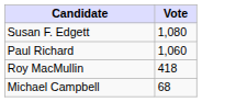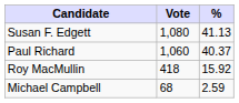+ column: % | 41.13 | 40.37 | 15.92 | 2.59
